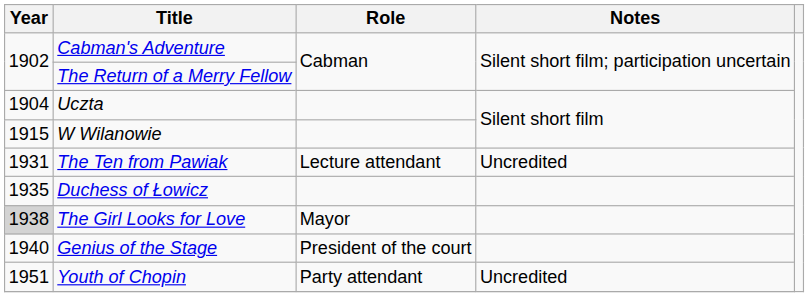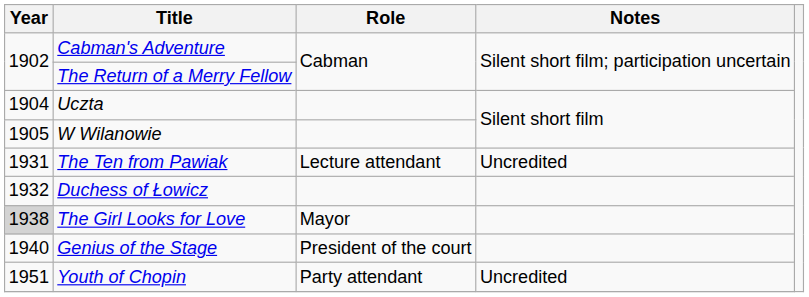W Wilanowie | Year: 1915 -> 1905
Duchess of Łowicz | Year: 1935 -> 1932
